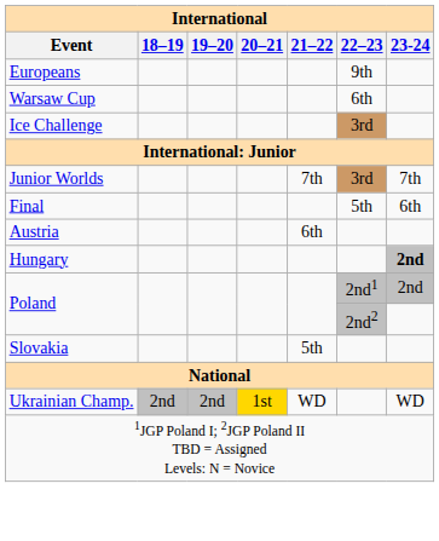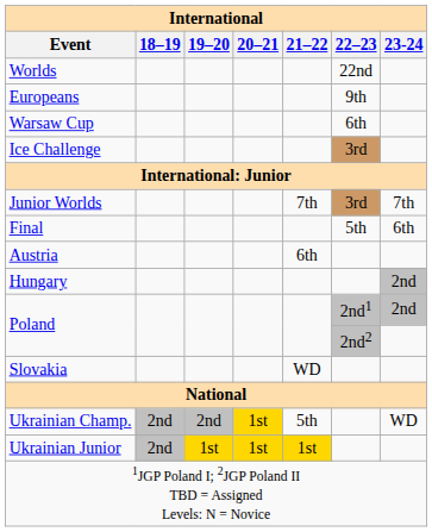+ row: Worlds | 22nd
Hungary | 23-24: bold -> normal
Slovakia | 21–22: 5th -> WD
Ukrainian Champ. | 21–22: WD -> 5th
+ row: Ukrainian Junior | 2nd | 1st | 1st | 1st
